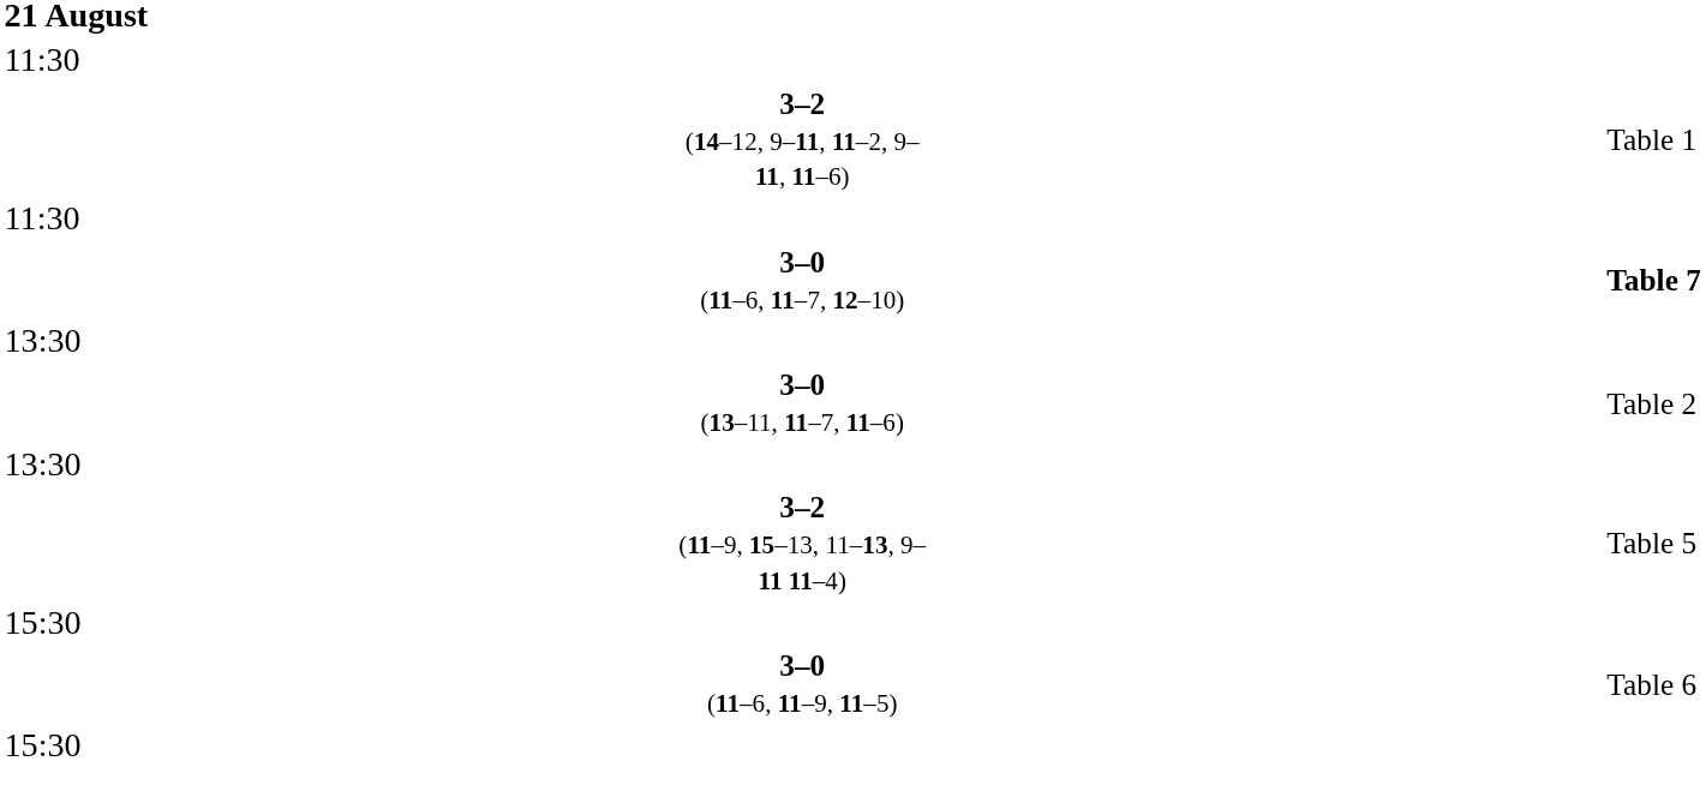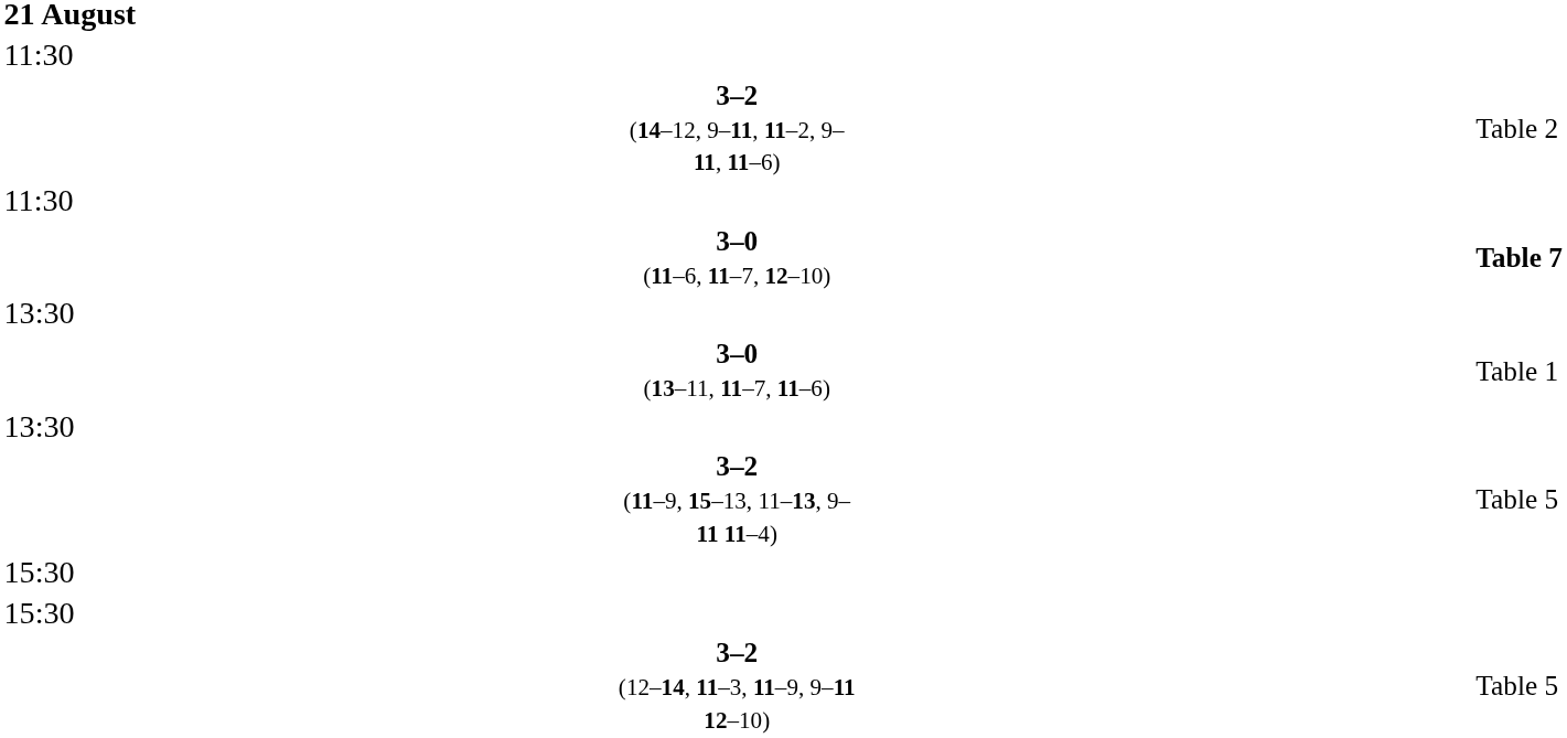3–2 (14–12, 9–11, 11–2, 9–11, 11–6) | column 4: Table 1 -> Table 2
3–0 (13–11, 11–7, 11–6) | column 4: Table 2 -> Table 1
- row: 3–0 (11–6, 11–9, 11–5) | Table 6
+ row: 3–2 (12–14, 11–3, 11–9, 9–11 12–10) | Table 5
